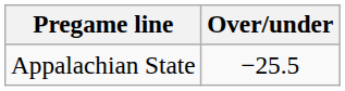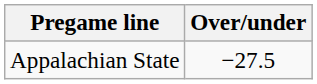Appalachian State | Over/under: −25.5 -> −27.5
